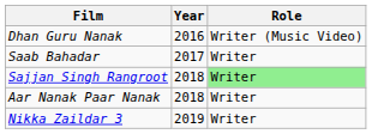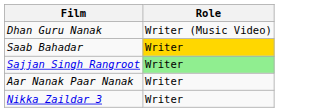- column: Year | 2016 | 2017 | 2018 | 2018 | 2019
Saab Bahadar | Role: no background -> gold background
